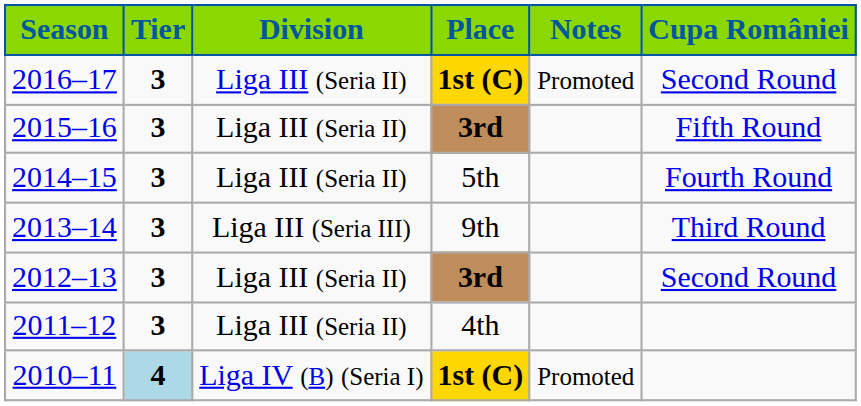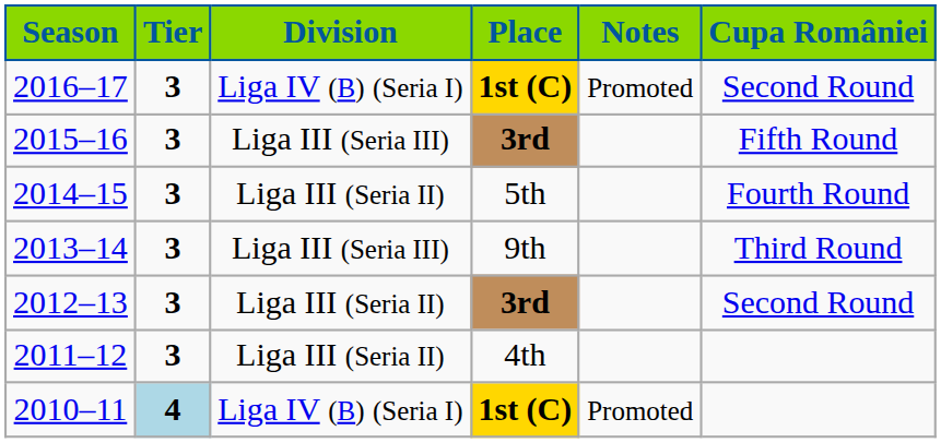2016–17 | Division: Liga III (Seria II) -> Liga IV (B) (Seria I)
2015–16 | Division: Liga III (Seria II) -> Liga III (Seria III)
